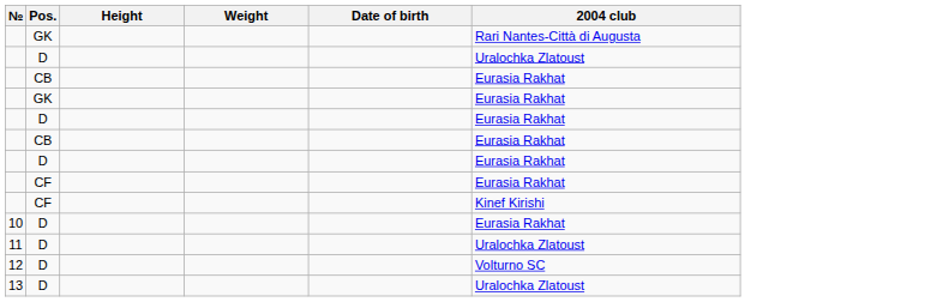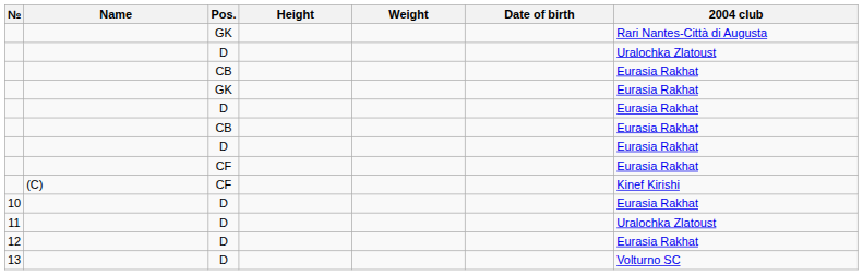+ column: Name | (C)
12 | 2004 club: Volturno SC -> Eurasia Rakhat
13 | 2004 club: Uralochka Zlatoust -> Volturno SC
